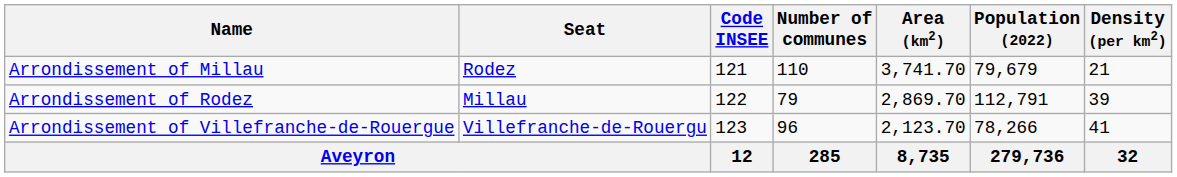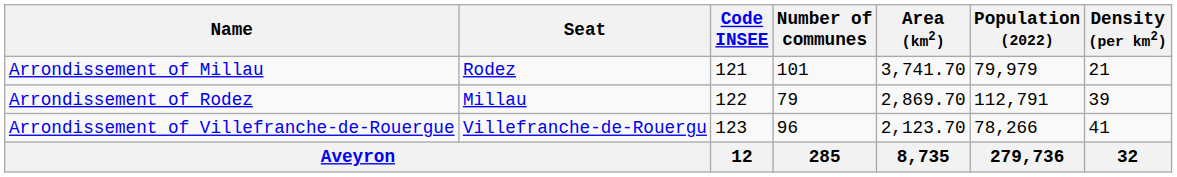Arrondissement of Millau | Number of communes: 110 -> 101
Arrondissement of Millau | Population (2022): 79,679 -> 79,979
